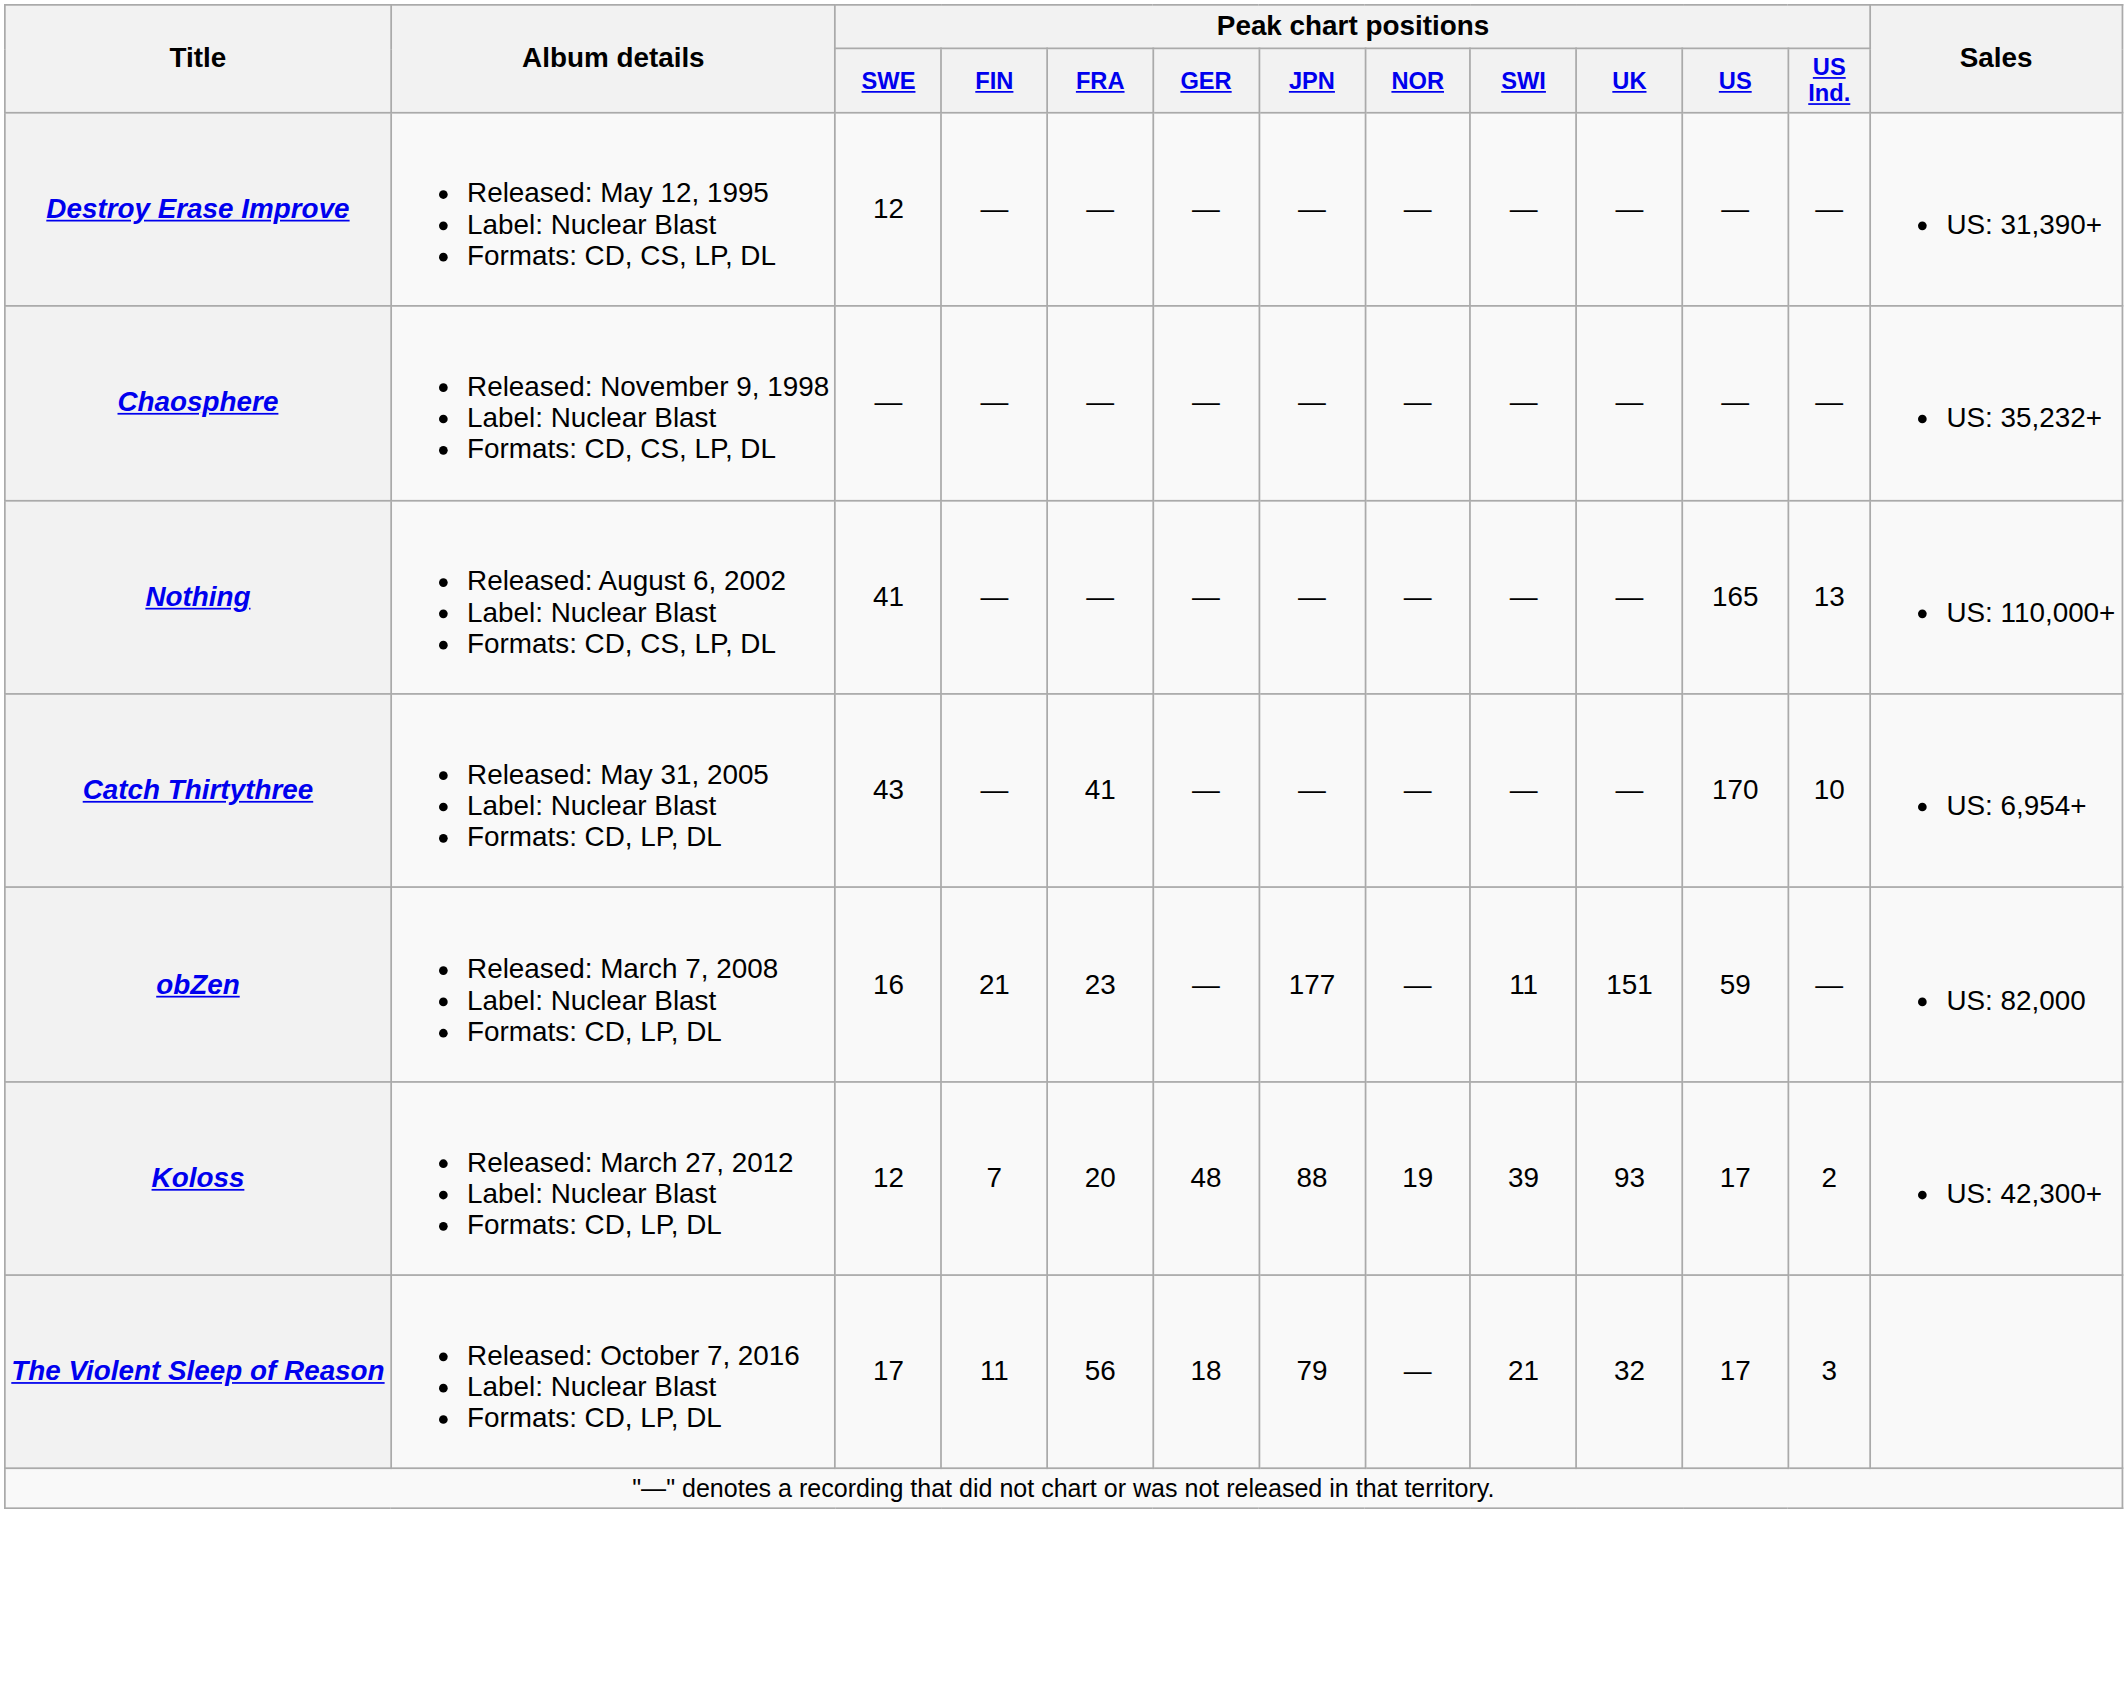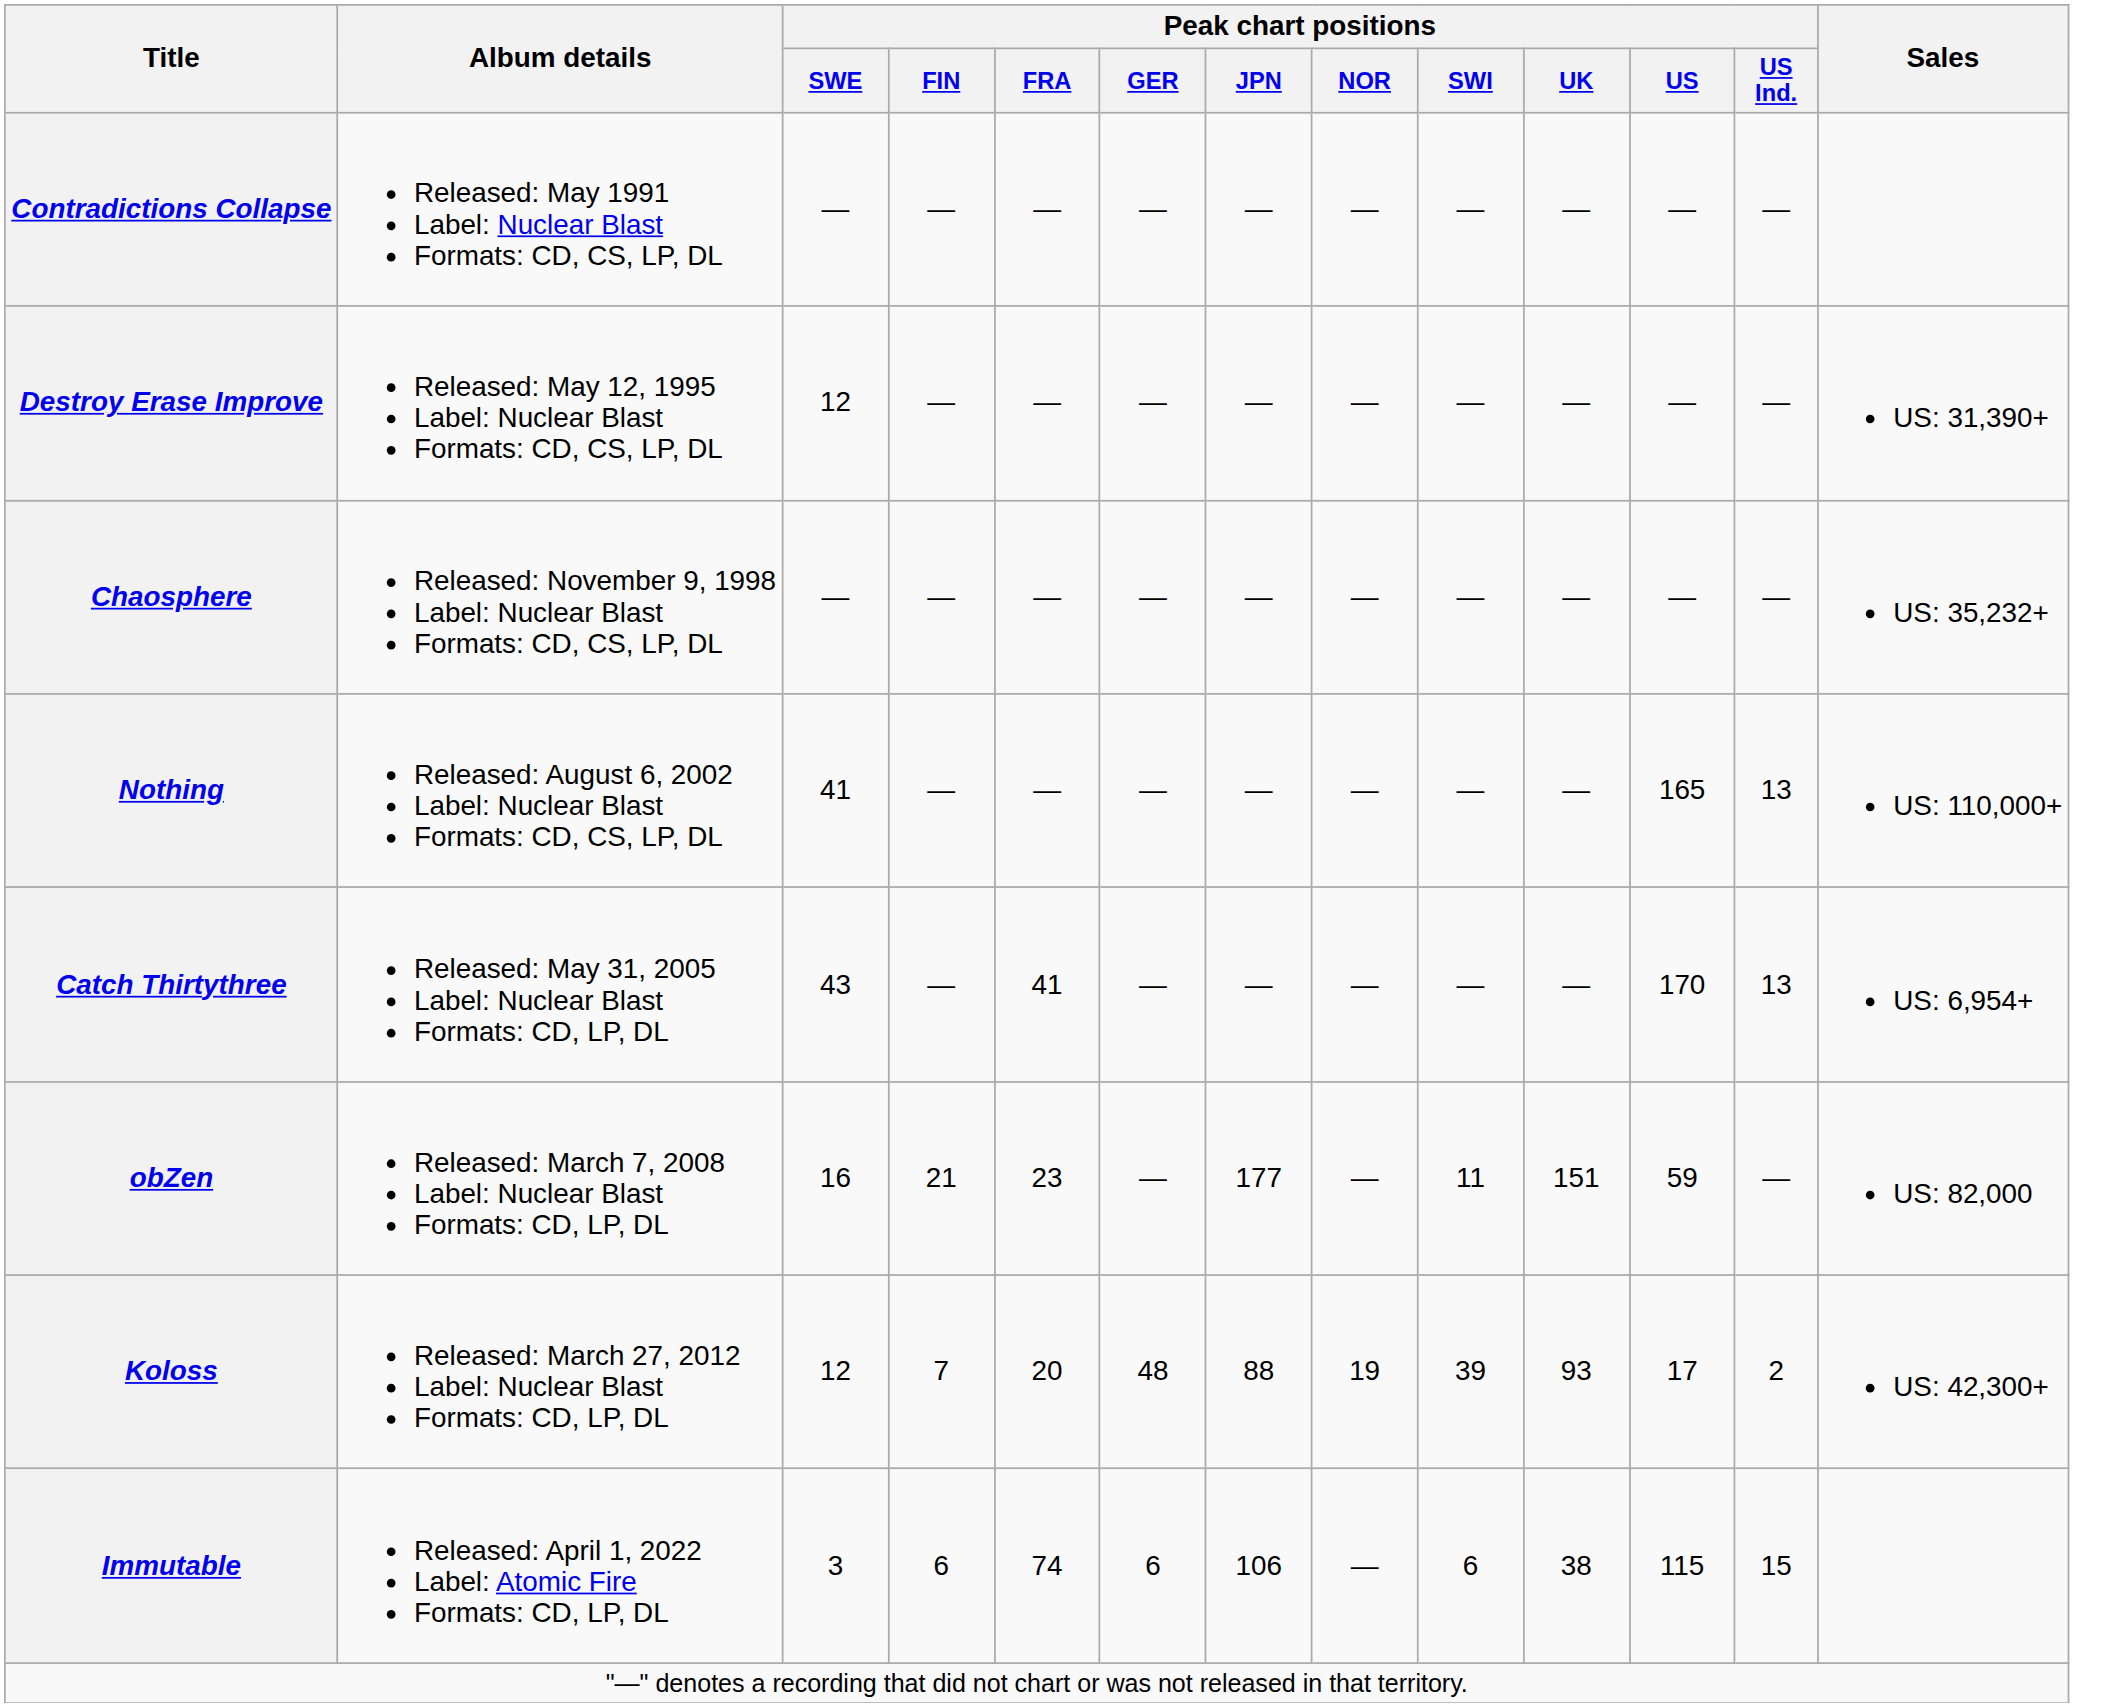+ row: Contradictions Collapse | Released: May 1991 Label: Nuclear Blast Formats: CD, CS, LP, DL | — | — | — | — | — | — | — | — | — | —
Catch Thirtythree | Peak chart positions / US Ind.: 10 -> 13
- row: The Violent Sleep of Reason | Released: October 7, 2016 Label: Nuclear Blast Formats: CD, LP, DL | 17 | 11 | 56 | 18 | 79 | — | 21 | 32 | 17 | 3
+ row: Immutable | Released: April 1, 2022 Label: Atomic Fire Formats: CD, LP, DL | 3 | 6 | 74 | 6 | 106 | — | 6 | 38 | 115 | 15
